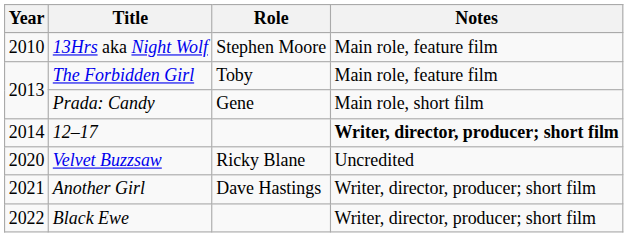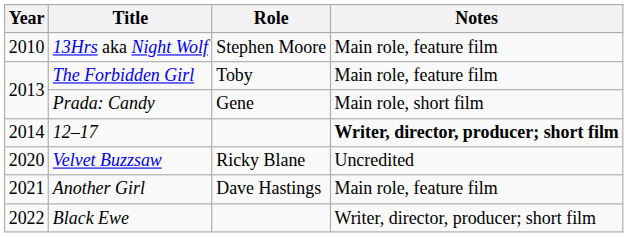Another Girl | Notes: Writer, director, producer; short film -> Main role, feature film
